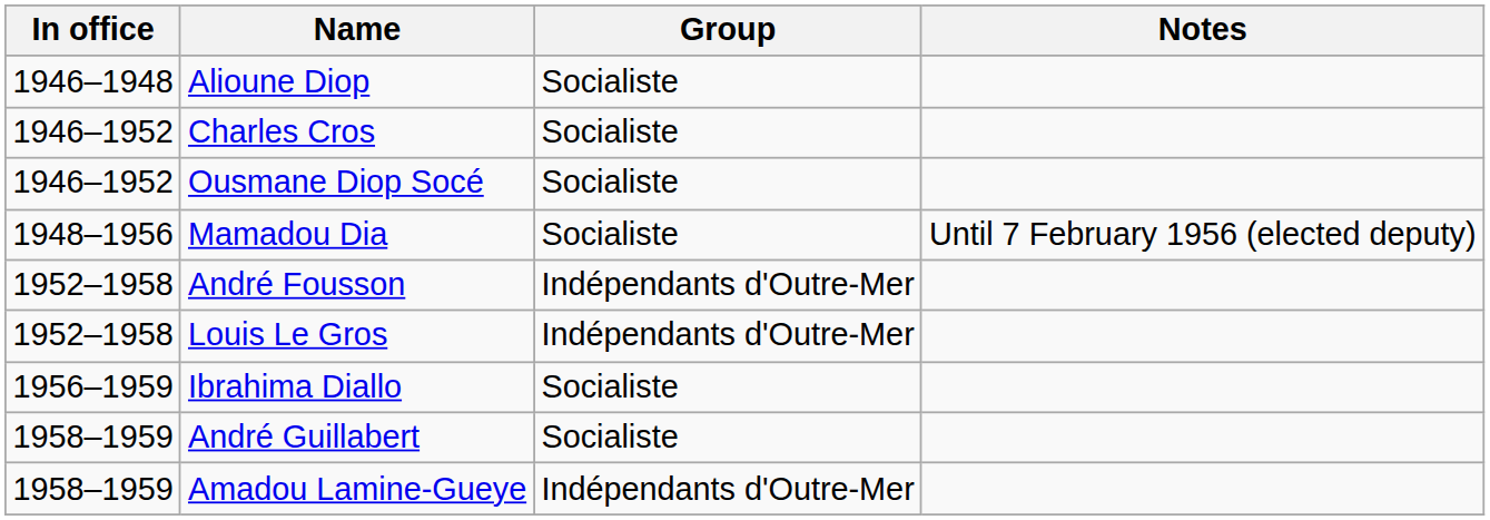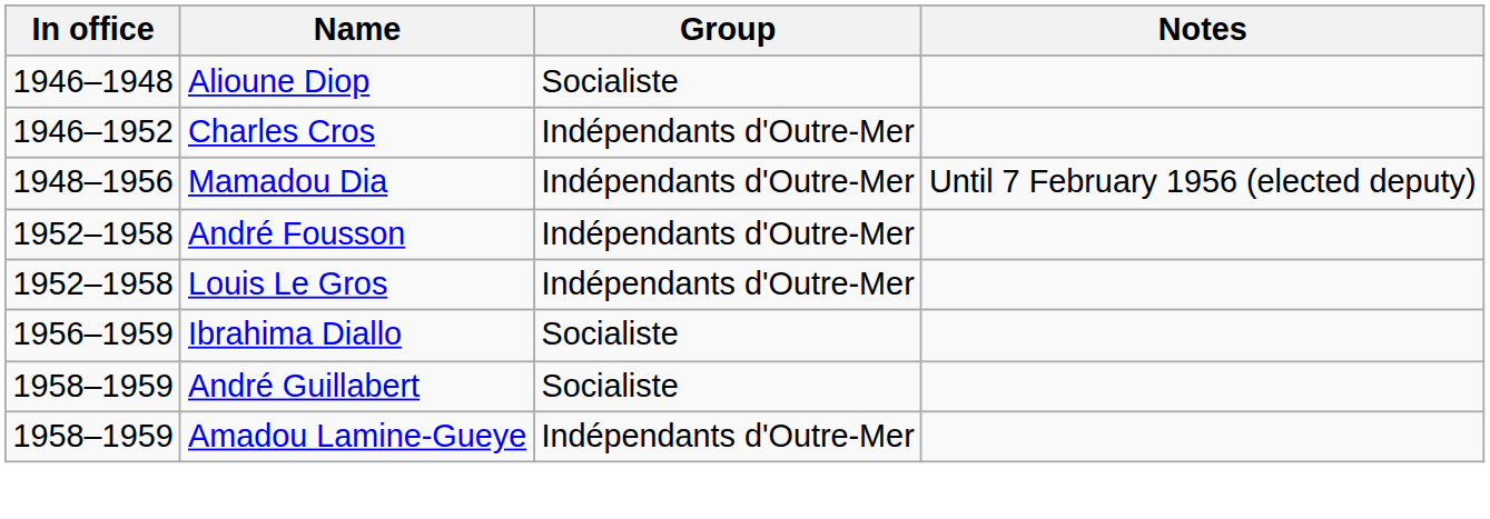Charles Cros | Group: Socialiste -> Indépendants d'Outre-Mer
- row: 1946–1952 | Ousmane Diop Socé | Socialiste
Mamadou Dia | Group: Socialiste -> Indépendants d'Outre-Mer
